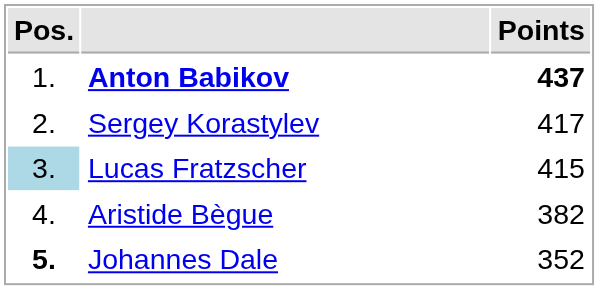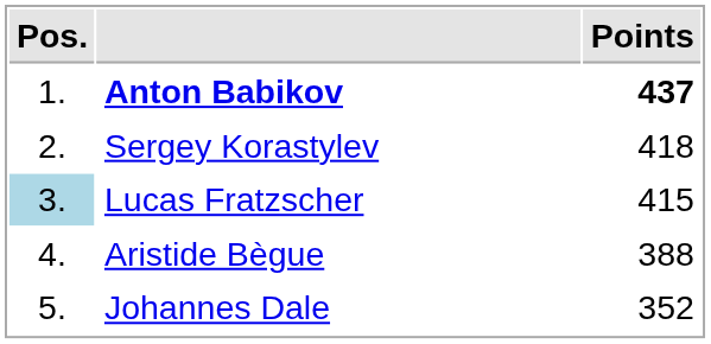Sergey Korastylev | Points: 417 -> 418
Aristide Bègue | Points: 382 -> 388
Johannes Dale | Pos.: bold -> normal
